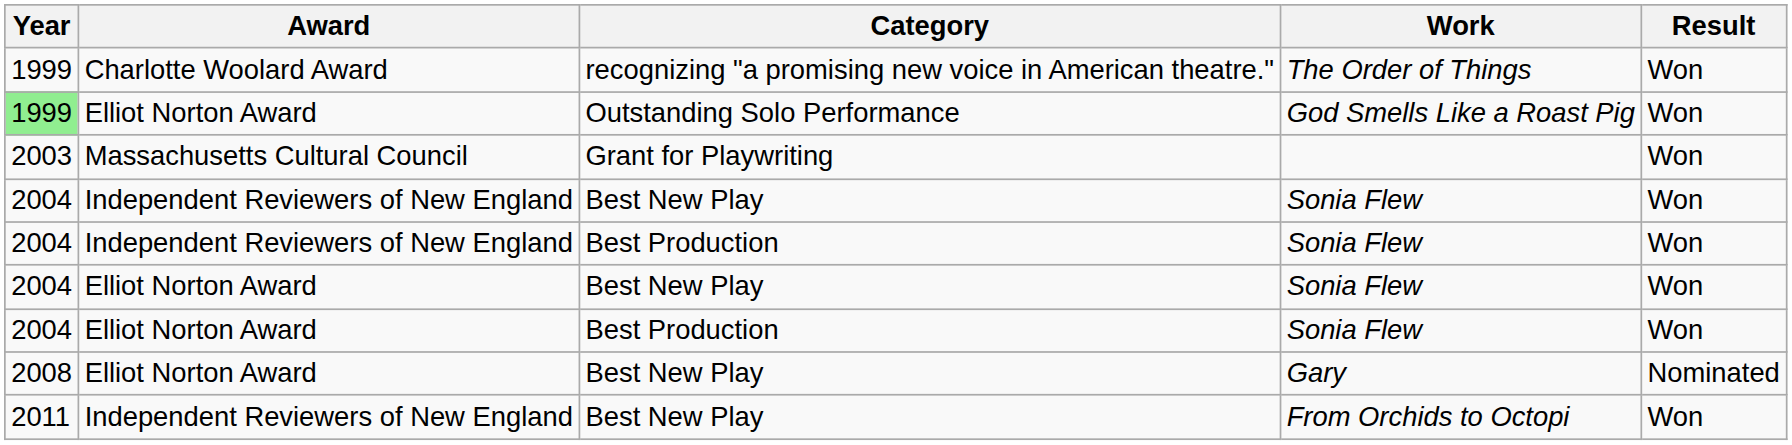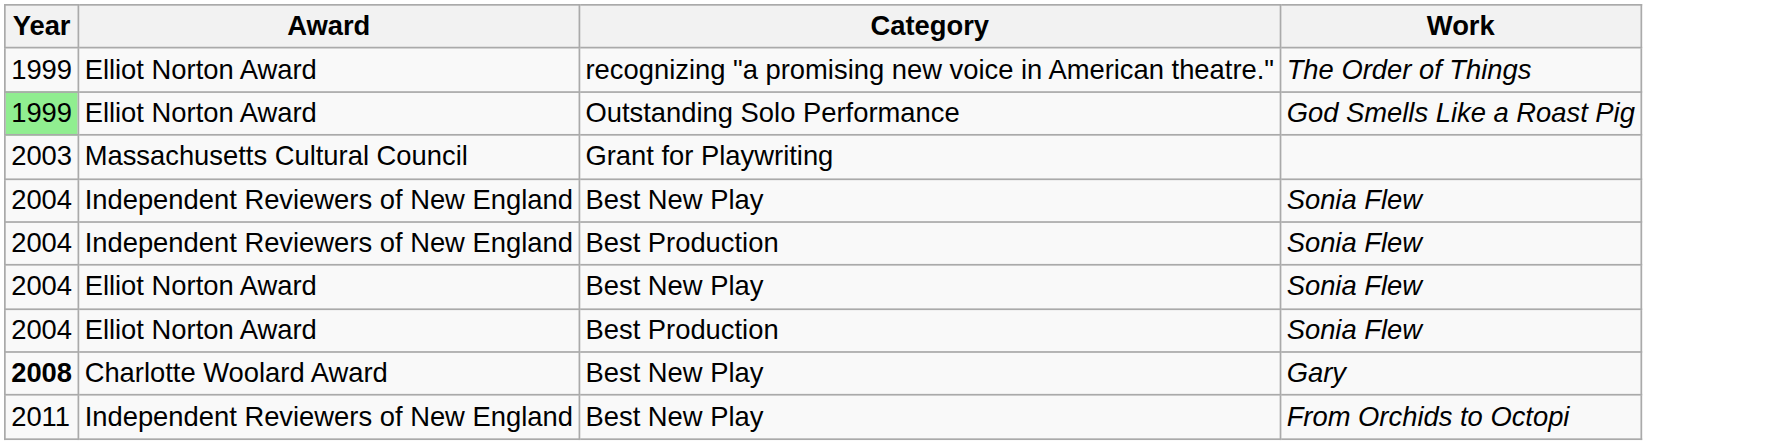- column: Result | Won | Won | Won | Won | Won | Won | Won | Nominated | Won
The Order of Things | Award: Charlotte Woolard Award -> Elliot Norton Award
Gary | Year: normal -> bold
Gary | Award: Elliot Norton Award -> Charlotte Woolard Award
